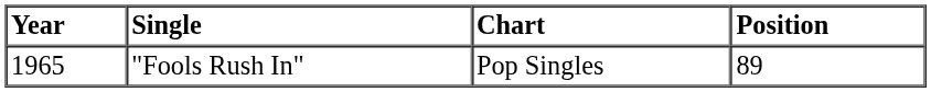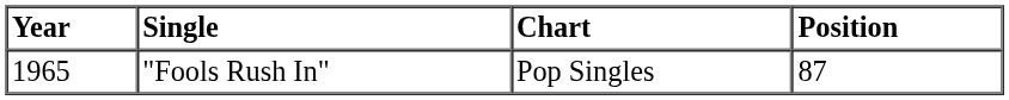"Fools Rush In" | Position: 89 -> 87
